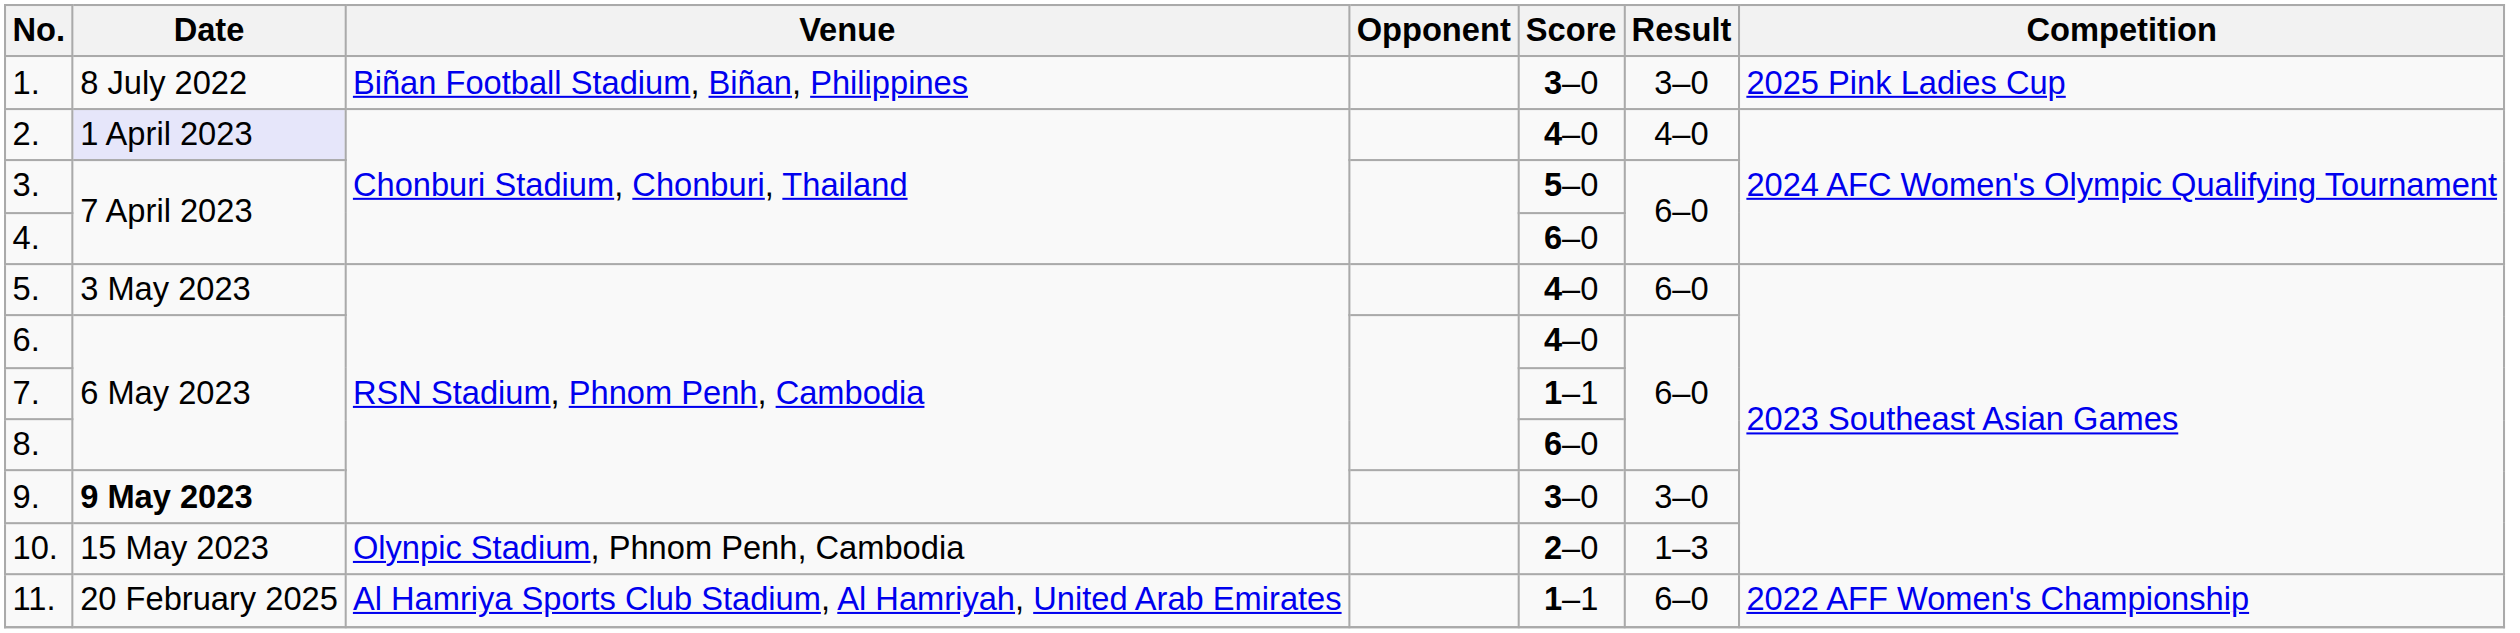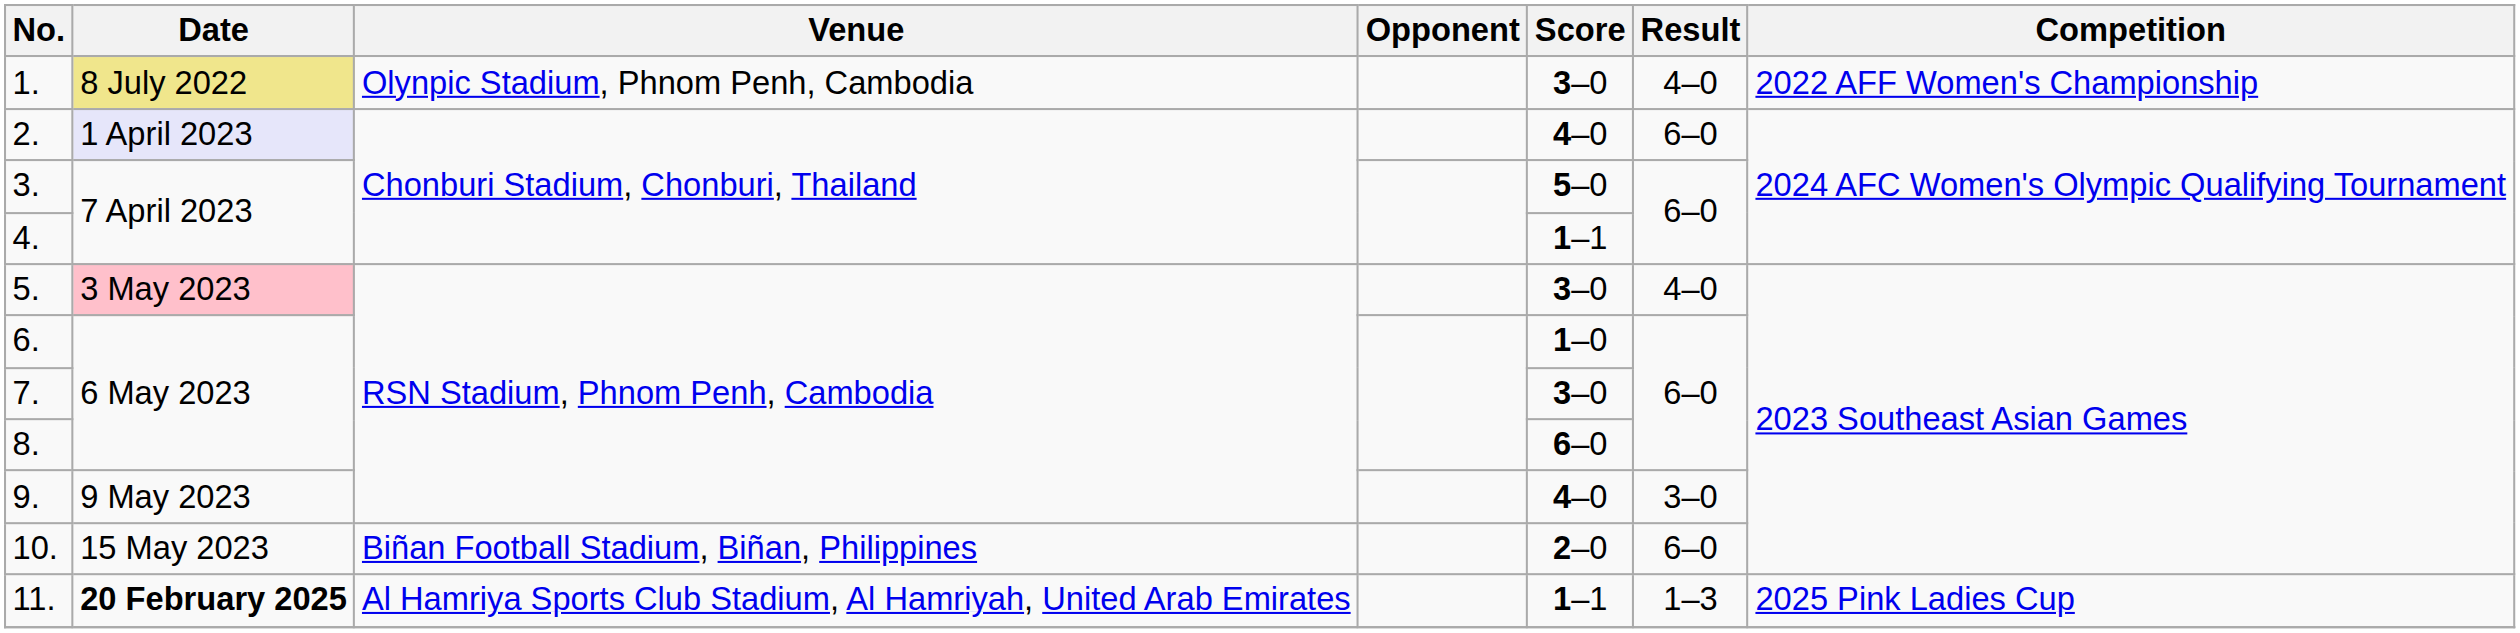1. | Date: no background -> khaki background
1. | Venue: Biñan Football Stadium, Biñan, Philippines -> Olynpic Stadium, Phnom Penh, Cambodia
1. | Result: 3–0 -> 4–0
1. | Competition: 2025 Pink Ladies Cup -> 2022 AFF Women's Championship
2. | Result: 4–0 -> 6–0
4. | Score: 6–0 -> 1–1
5. | Date: no background -> pink background
5. | Score: 4–0 -> 3–0
5. | Result: 6–0 -> 4–0
6. | Score: 4–0 -> 1–0
7. | Score: 1–1 -> 3–0
9. | Date: bold -> normal
9. | Score: 3–0 -> 4–0
10. | Venue: Olynpic Stadium, Phnom Penh, Cambodia -> Biñan Football Stadium, Biñan, Philippines
10. | Result: 1–3 -> 6–0
11. | Date: normal -> bold
11. | Result: 6–0 -> 1–3
11. | Competition: 2022 AFF Women's Championship -> 2025 Pink Ladies Cup
